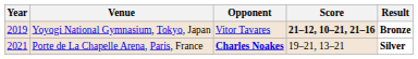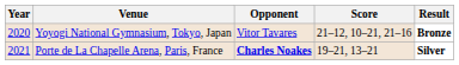Yoyogi National Gymnasium, Tokyo, Japan | Year: 2019 -> 2020
Yoyogi National Gymnasium, Tokyo, Japan | Score: bold -> normal
